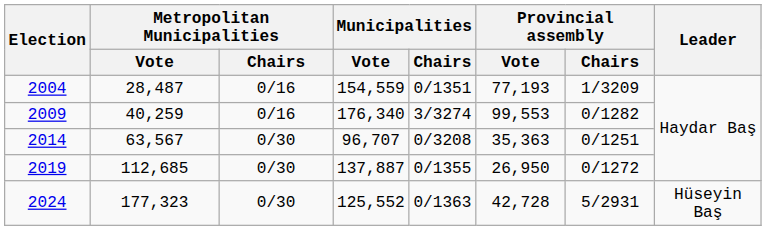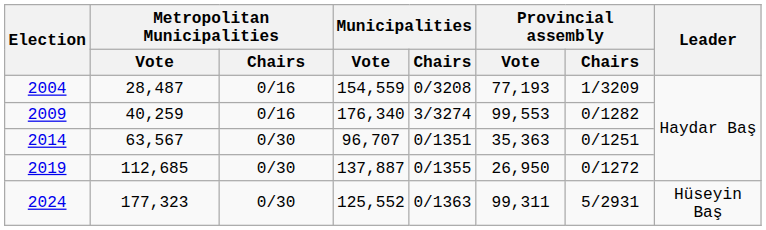2004 | Municipalities / Chairs: 0/1351 -> 0/3208
2014 | Municipalities / Chairs: 0/3208 -> 0/1351
2024 | Provincial assembly / Vote: 42,728 -> 99,311
